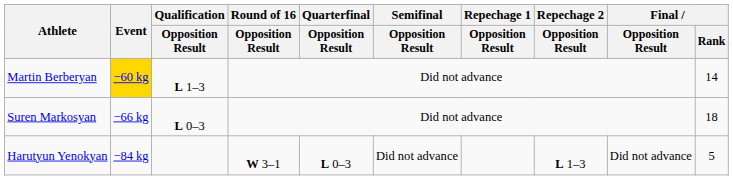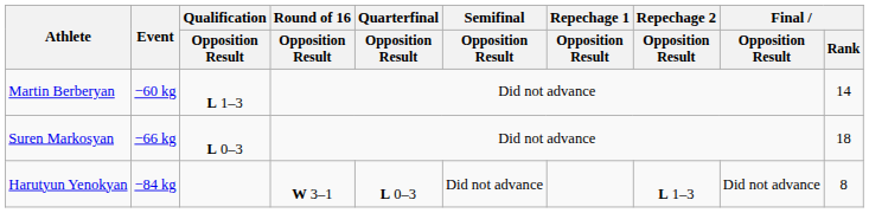Martin Berberyan | Event: gold background -> no background
Harutyun Yenokyan | Final / Rank: 5 -> 8
